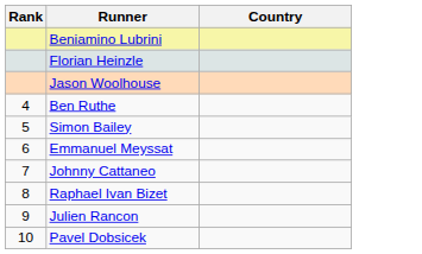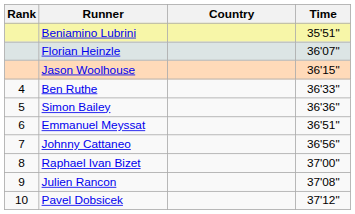+ column: Time | 35'51" | 36'07" | 36'15" | 36'33" | 36'36" | 36'51" | 36'56" | 37'00" | 37'08" | 37'12"
